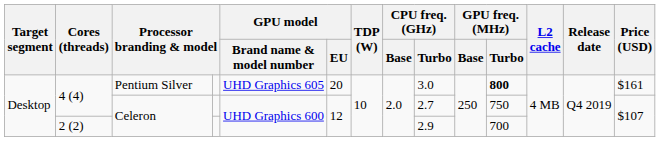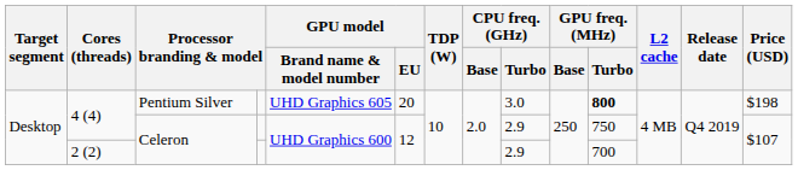4 (4) / Pentium Silver | Price (USD): $161 -> $198
4 (4) / Celeron | CPU freq. (GHz) / Turbo: 2.7 -> 2.9
